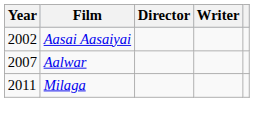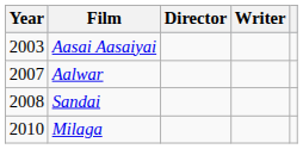Aasai Aasaiyai | Year: 2002 -> 2003
+ row: 2008 | Sandai
Milaga | Year: 2011 -> 2010
